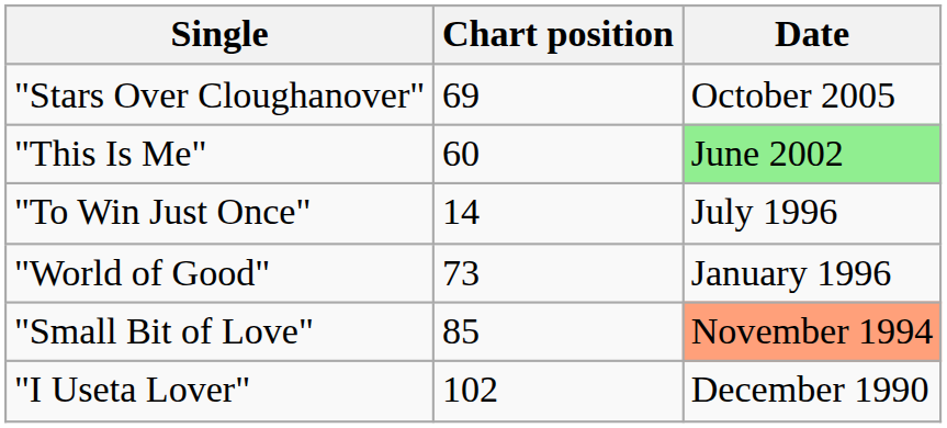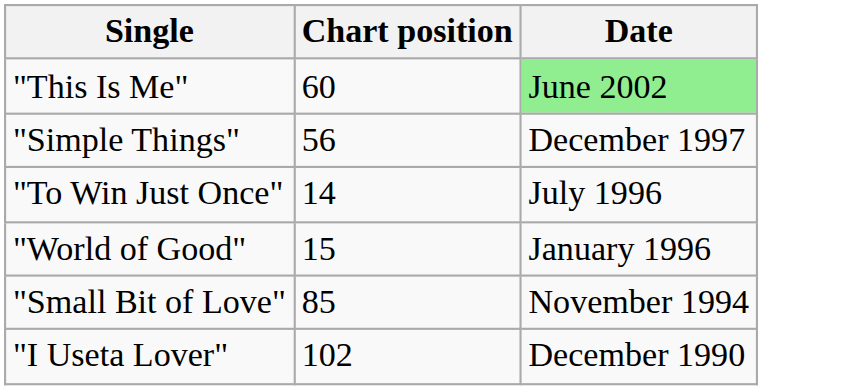- row: "Stars Over Cloughanover" | 69 | October 2005
+ row: "Simple Things" | 56 | December 1997
"World of Good" | Chart position: 73 -> 15
"Small Bit of Love" | Date: lightsalmon background -> no background
